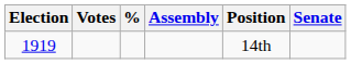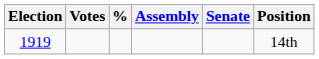columns swapped: Senate <-> Position
